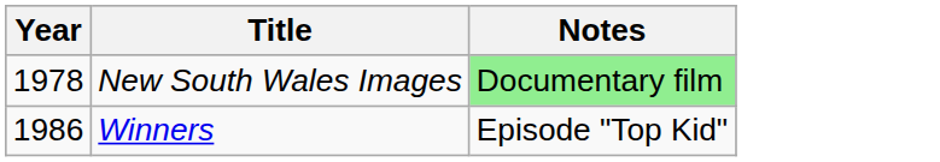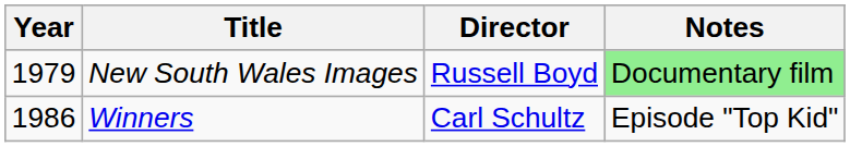+ column: Director | Russell Boyd | Carl Schultz
New South Wales Images | Year: 1978 -> 1979
